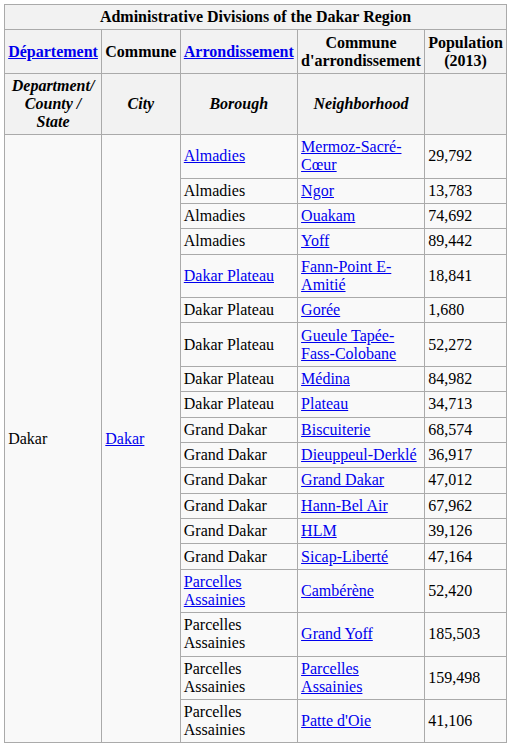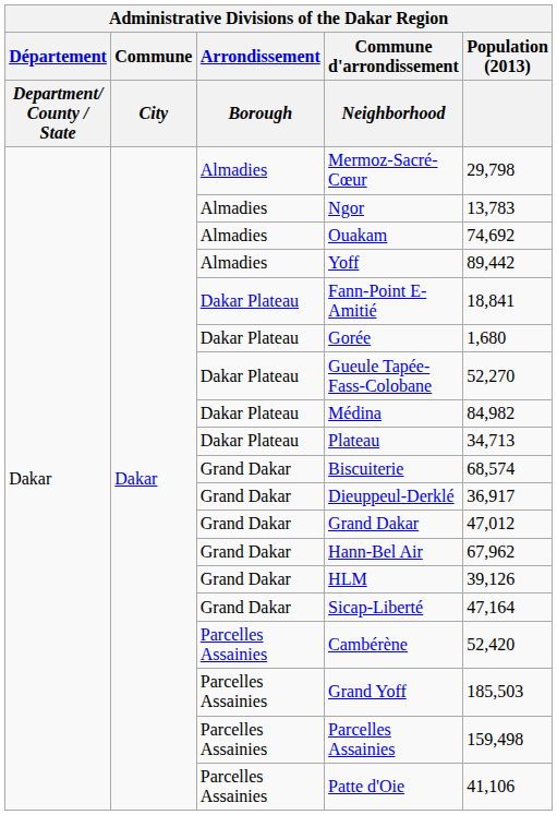Mermoz-Sacré-Cœur | Population (2013): 29,792 -> 29,798
Gueule Tapée-Fass-Colobane | Population (2013): 52,272 -> 52,270
